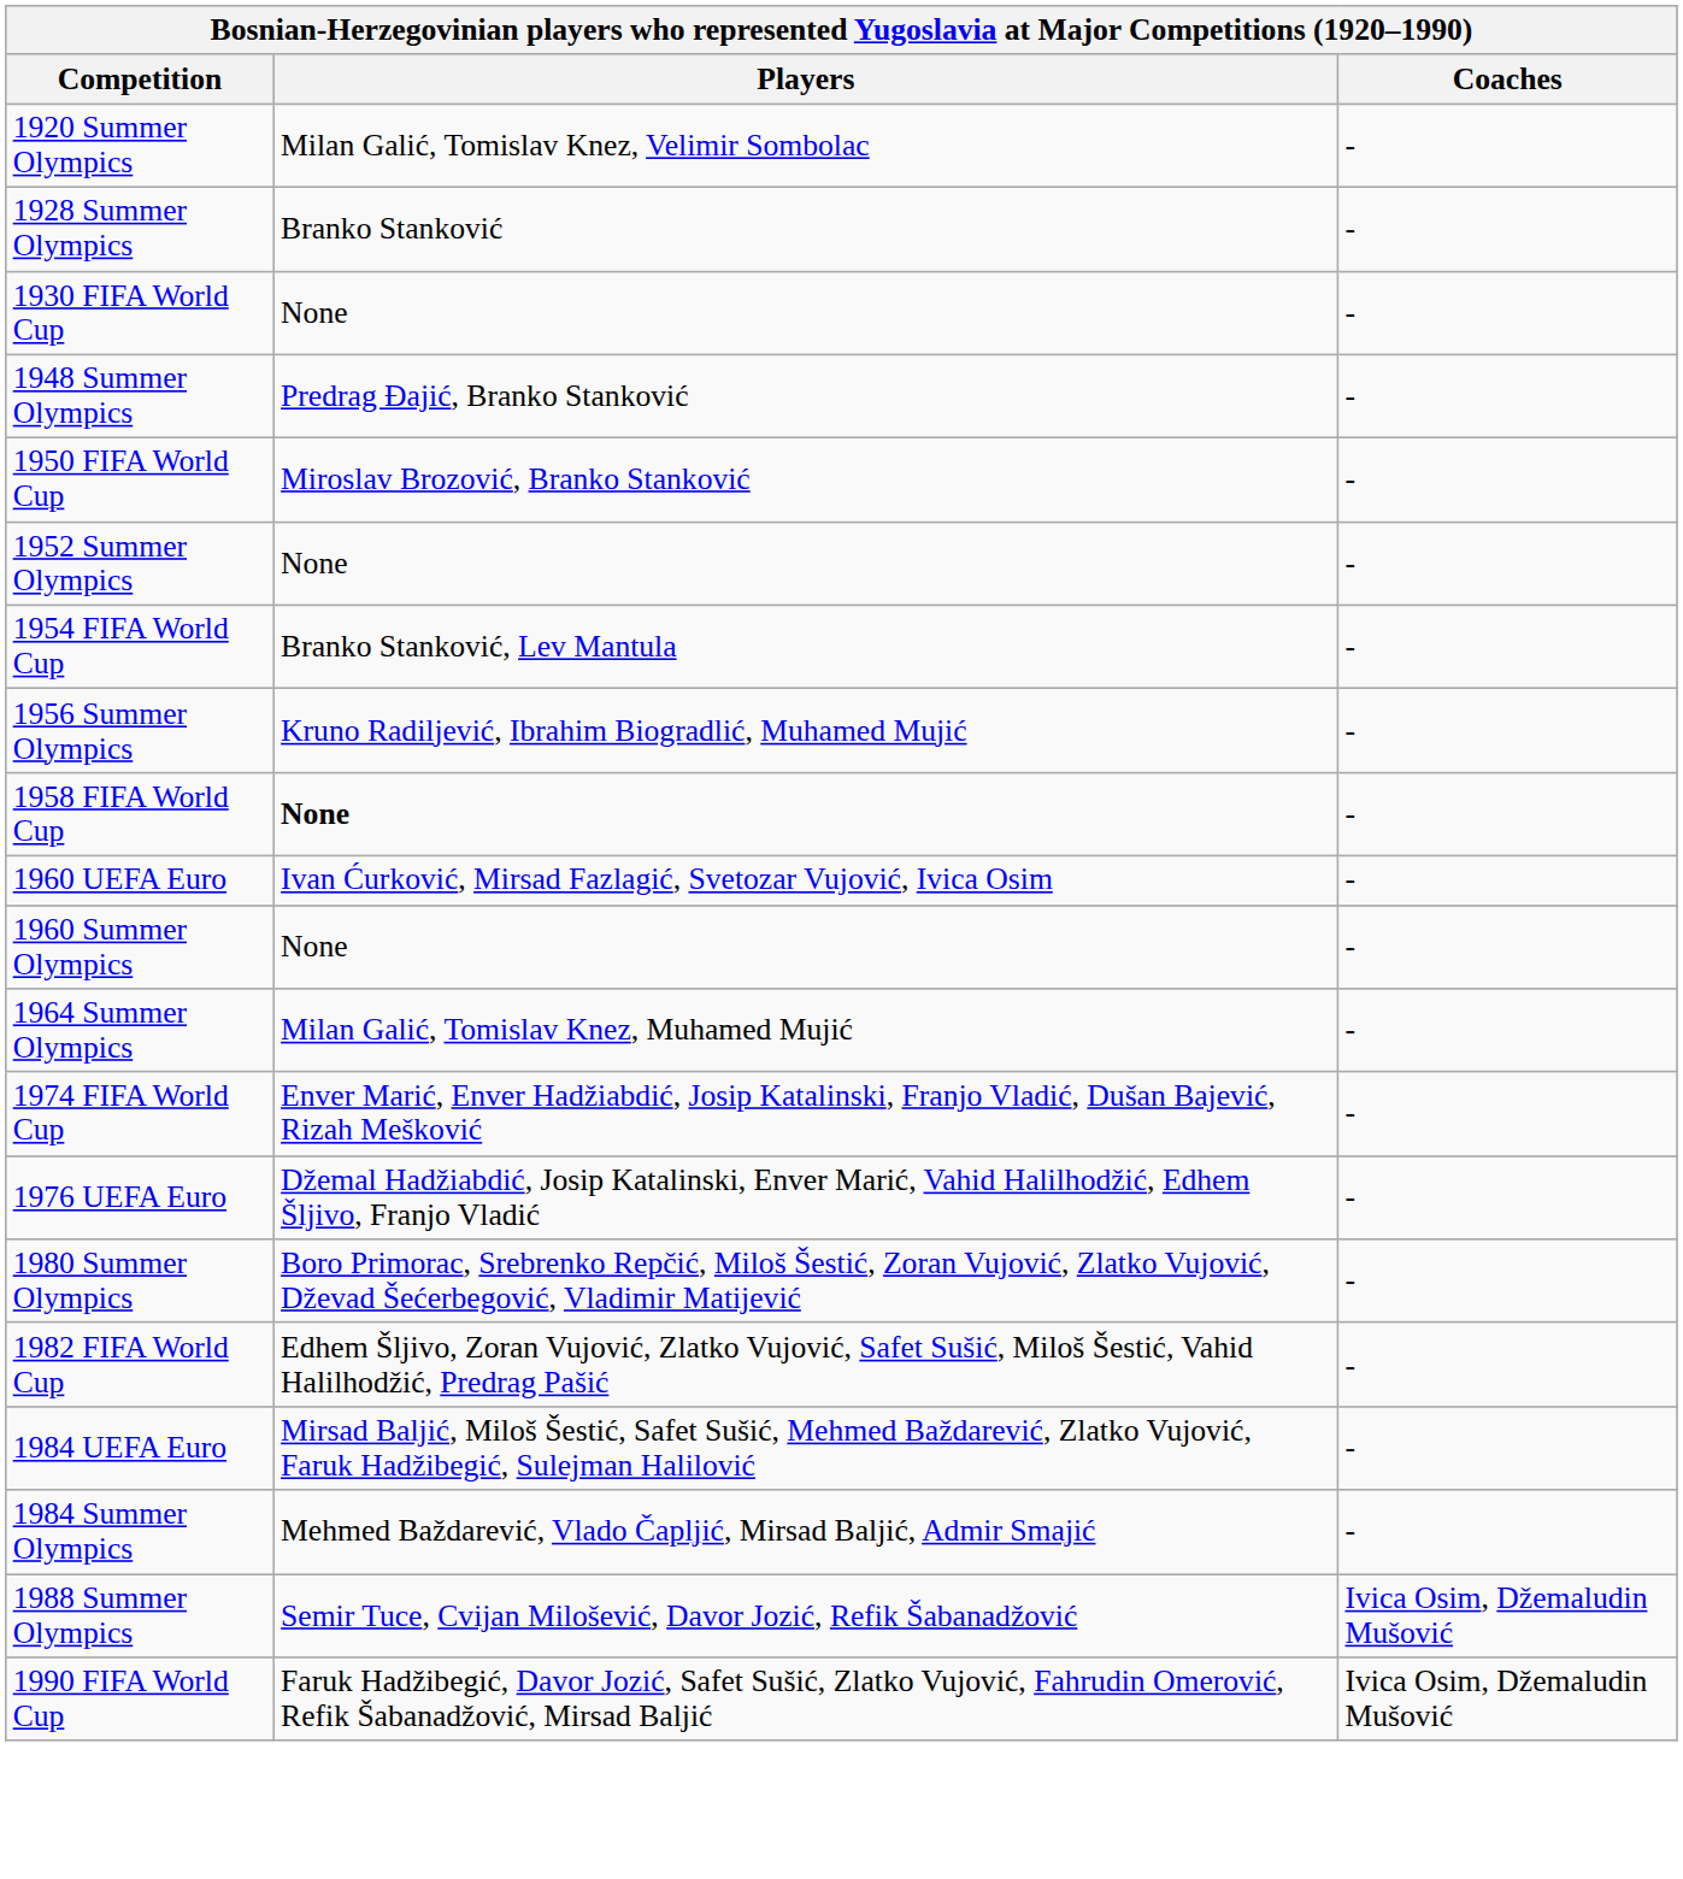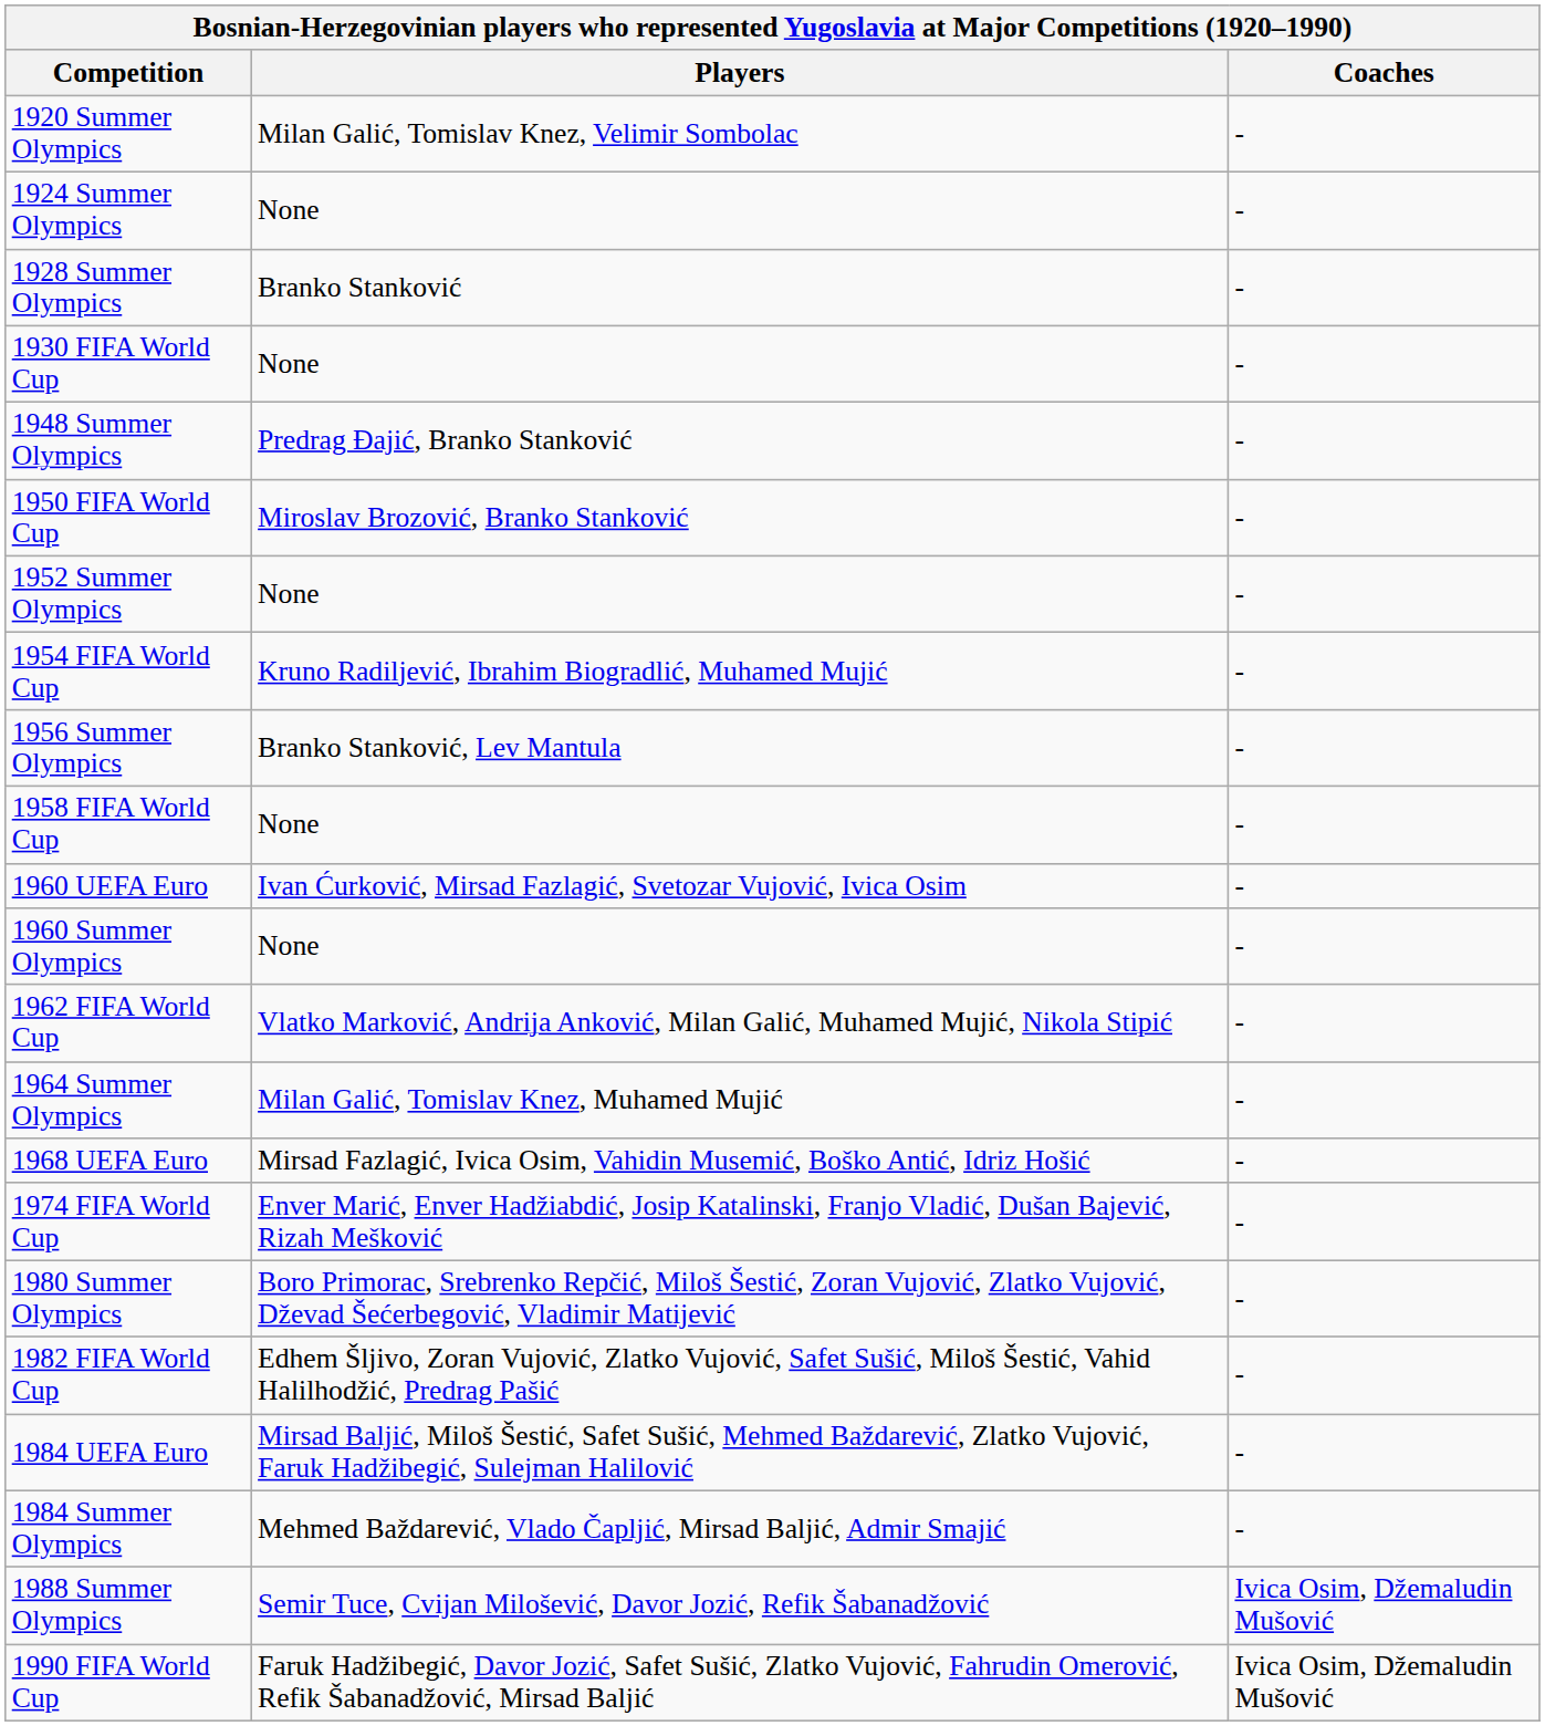+ row: 1924 Summer Olympics | None | -
1954 FIFA World Cup | Players: Branko Stanković, Lev Mantula -> Kruno Radiljević, Ibrahim Biogradlić, Muhamed Mujić
1956 Summer Olympics | Players: Kruno Radiljević, Ibrahim Biogradlić, Muhamed Mujić -> Branko Stanković, Lev Mantula
1958 FIFA World Cup | Players: bold -> normal
+ row: 1962 FIFA World Cup | Vlatko Marković, Andrija Anković, Milan Galić, Muhamed Mujić, Nikola Stipić | -
+ row: 1968 UEFA Euro | Mirsad Fazlagić, Ivica Osim, Vahidin Musemić, Boško Antić, Idriz Hošić | -
- row: 1976 UEFA Euro | Džemal Hadžiabdić, Josip Katalinski, Enver Marić, Vahid Halilhodžić, Edhem Šljivo, Franjo Vladić | -
